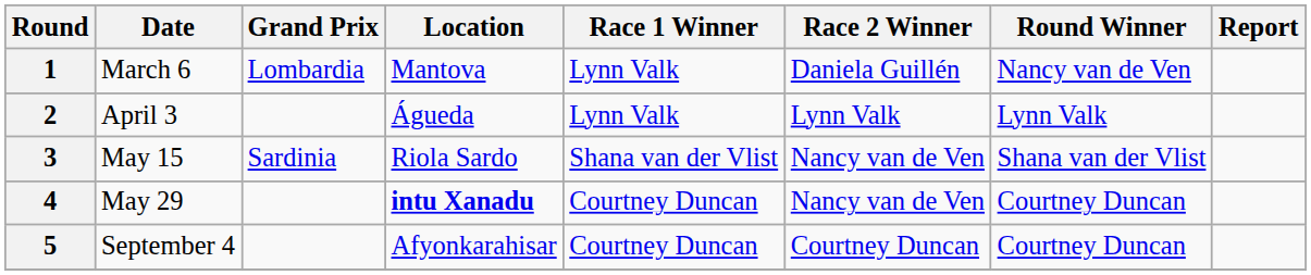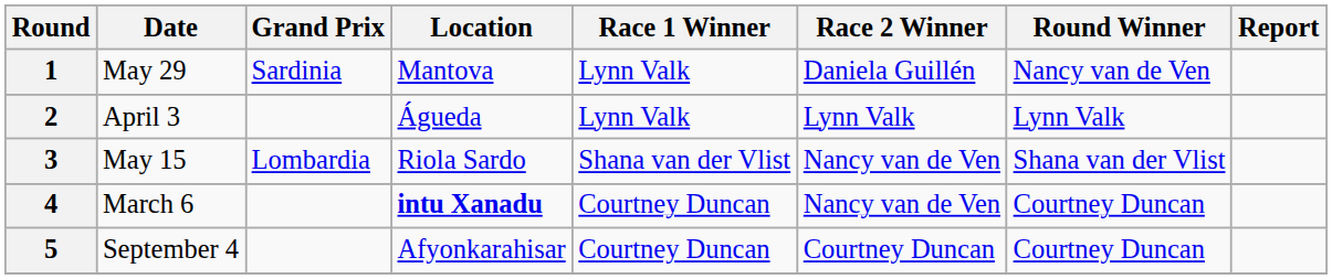1 | Date: March 6 -> May 29
1 | Grand Prix: Lombardia -> Sardinia
3 | Grand Prix: Sardinia -> Lombardia
4 | Date: May 29 -> March 6
